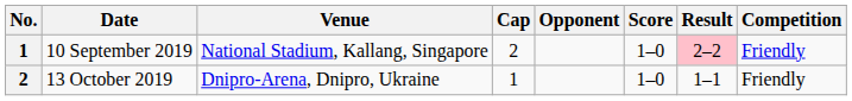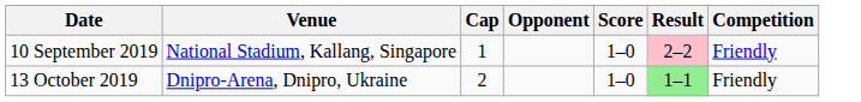- column: No. | 1 | 2
10 September 2019 | Cap: 2 -> 1
13 October 2019 | Cap: 1 -> 2
13 October 2019 | Result: no background -> lightgreen background
